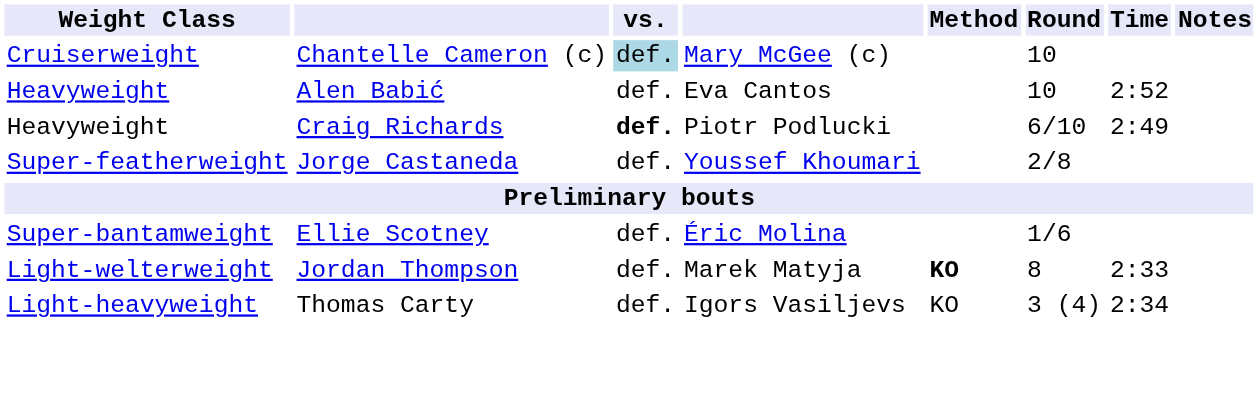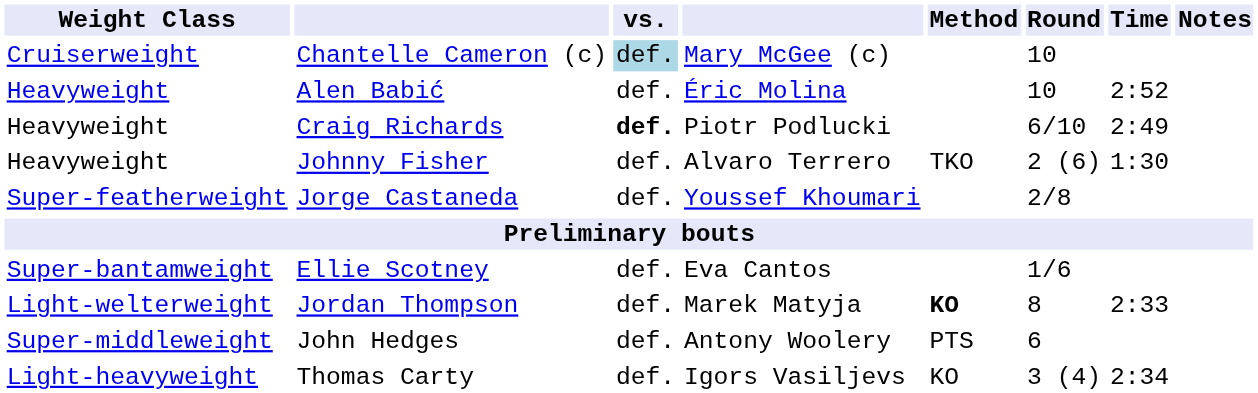Alen Babić | column 4: Eva Cantos -> Éric Molina
+ row: Heavyweight | Johnny Fisher | def. | Alvaro Terrero | TKO | 2 (6) | 1:30
Ellie Scotney | column 4: Éric Molina -> Eva Cantos
+ row: Super-middleweight | John Hedges | def. | Antony Woolery | PTS | 6
